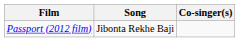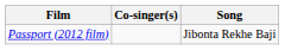columns swapped: Song <-> Co-singer(s)
